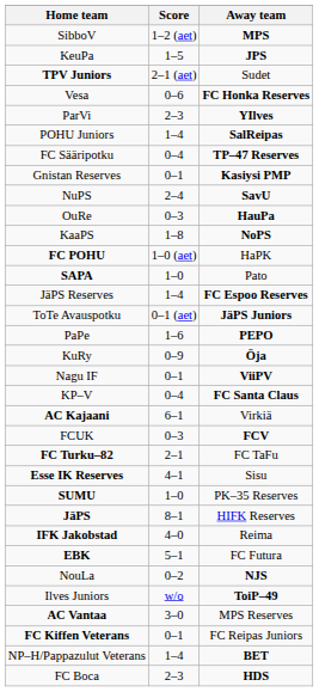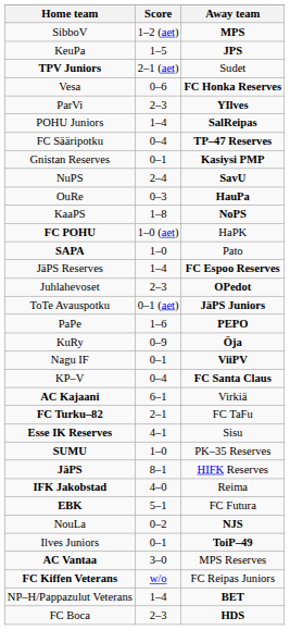+ row: Juhlahevoset | 2–3 | OPedot
- row: FCUK | 0–3 | FCV
Ilves Juniors | Score: w/o -> 0–1
FC Kiffen Veterans | Score: 0–1 -> w/o
